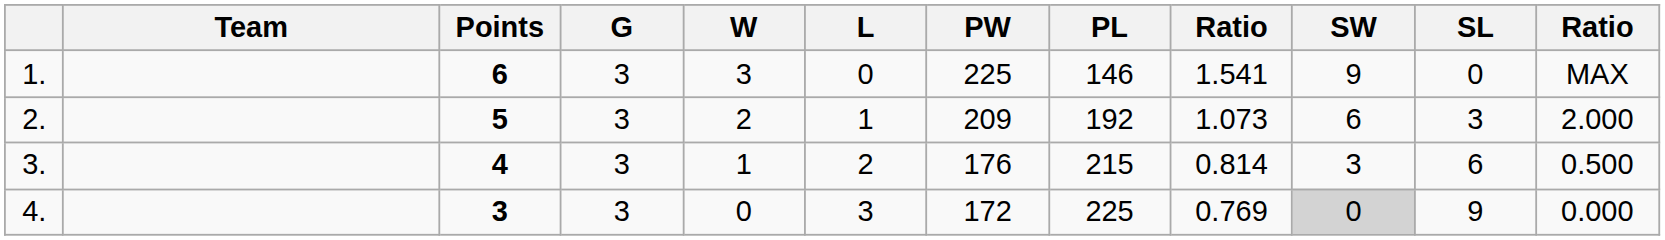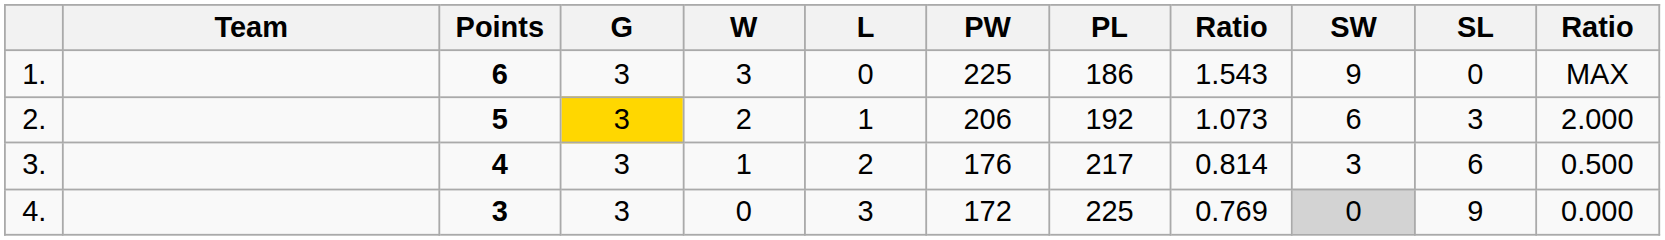1. | PL: 146 -> 186
1. | column 9: 1.541 -> 1.543
2. | G: no background -> gold background
2. | PW: 209 -> 206
3. | PL: 215 -> 217
